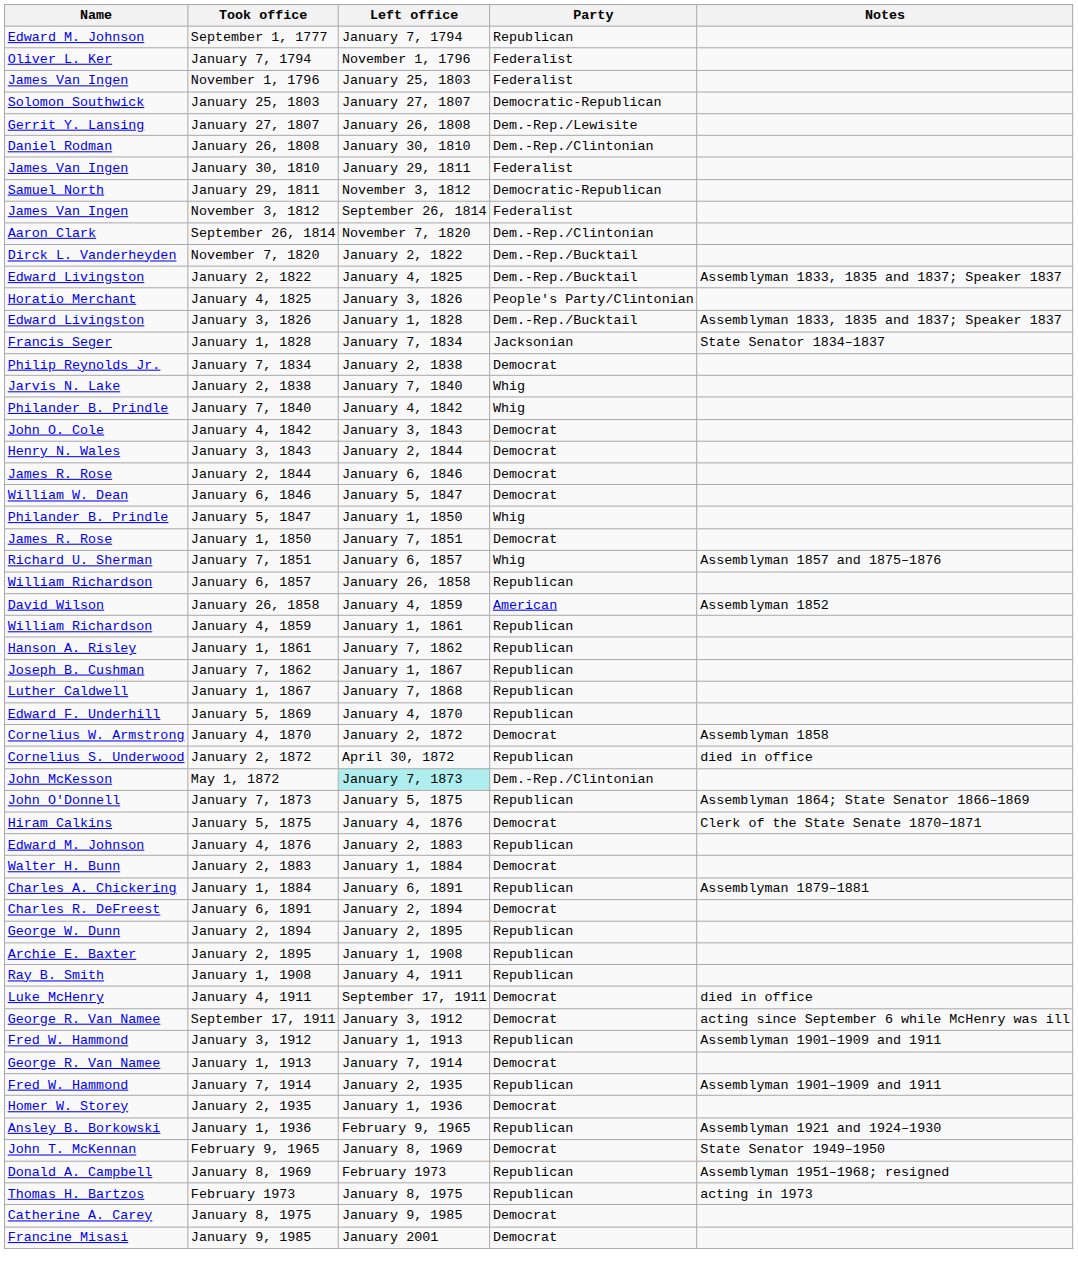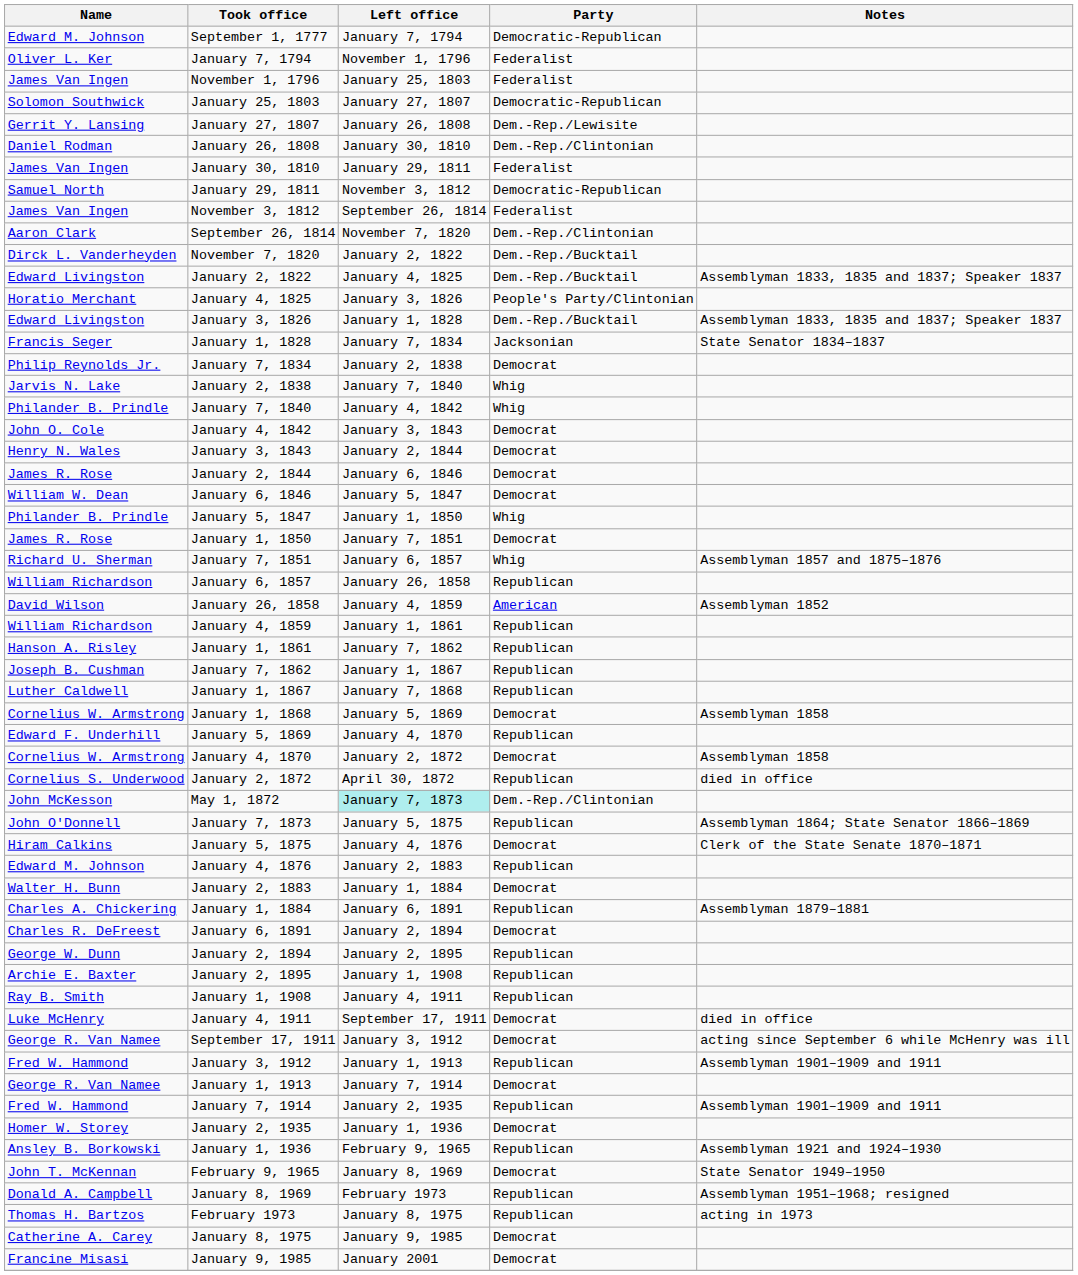September 1, 1777 | Party: Republican -> Democratic-Republican
+ row: Cornelius W. Armstrong | January 1, 1868 | January 5, 1869 | Democrat | Assemblyman 1858
